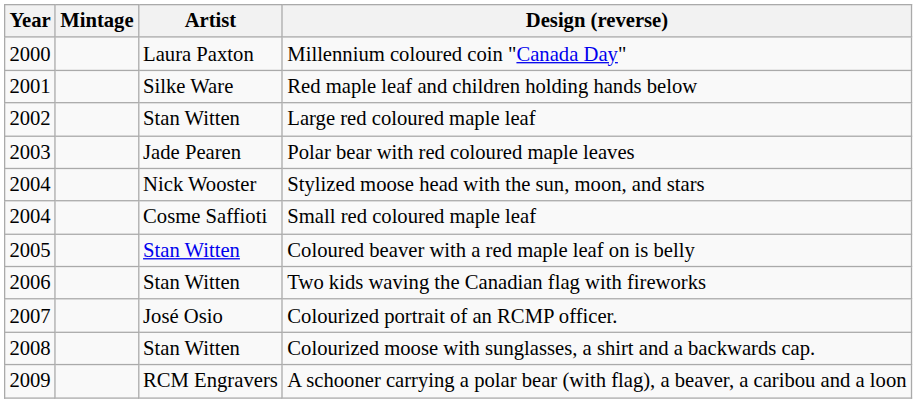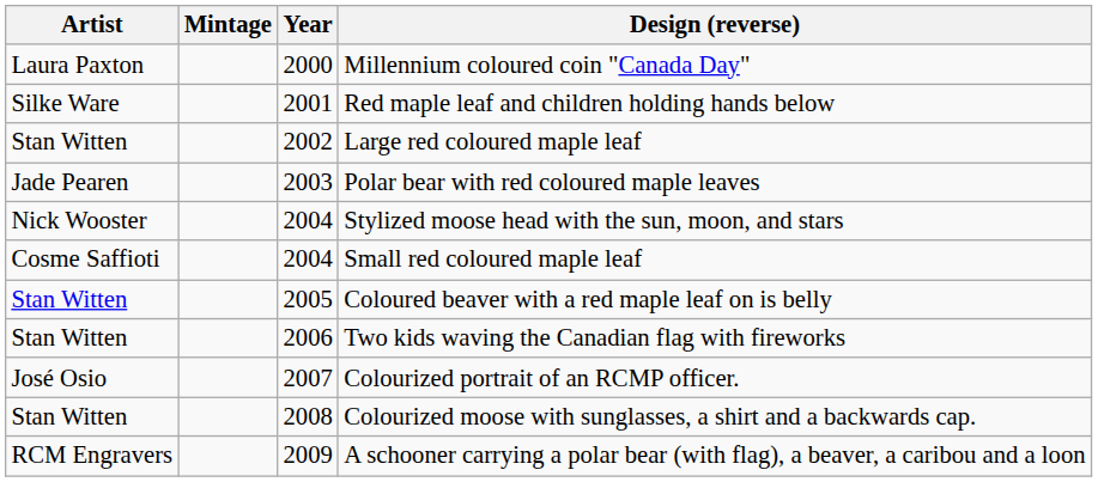columns swapped: Year <-> Artist
